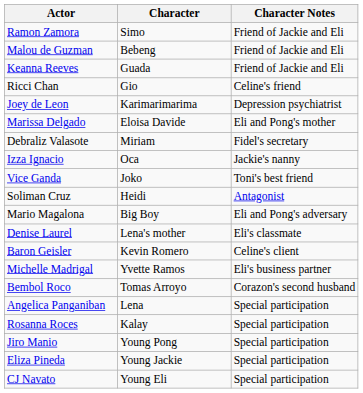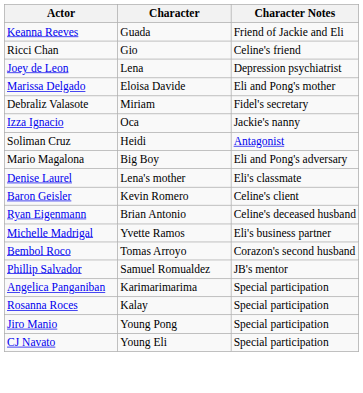- row: Ramon Zamora | Simo | Friend of Jackie and Eli
- row: Malou de Guzman | Bebeng | Friend of Jackie and Eli
Joey de Leon | Character: Karimarimarima -> Lena
- row: Vice Ganda | Joko | Toni's best friend
+ row: Ryan Eigenmann | Brian Antonio | Celine's deceased husband
+ row: Phillip Salvador | Samuel Romualdez | JB's mentor
Angelica Panganiban | Character: Lena -> Karimarimarima
- row: Eliza Pineda | Young Jackie | Special participation
